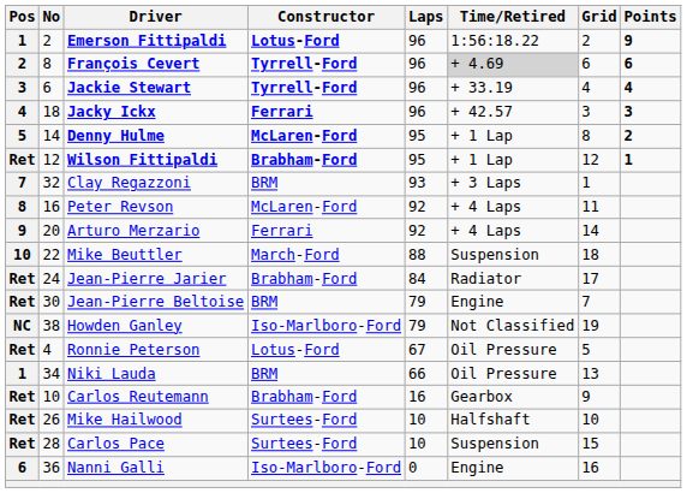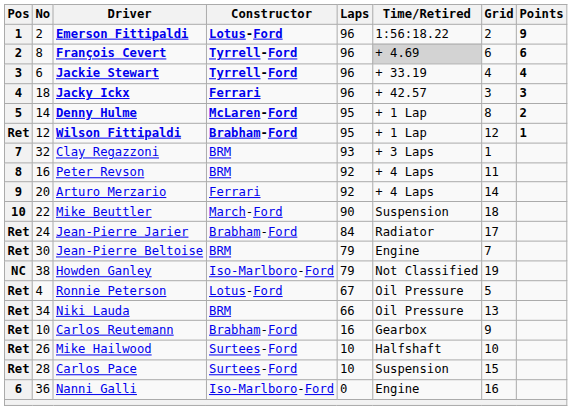Peter Revson | Constructor: McLaren-Ford -> BRM
Mike Beuttler | Laps: 88 -> 90
Niki Lauda | Pos: 1 -> Ret
